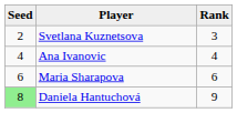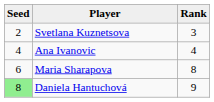Maria Sharapova | Rank: 6 -> 8
